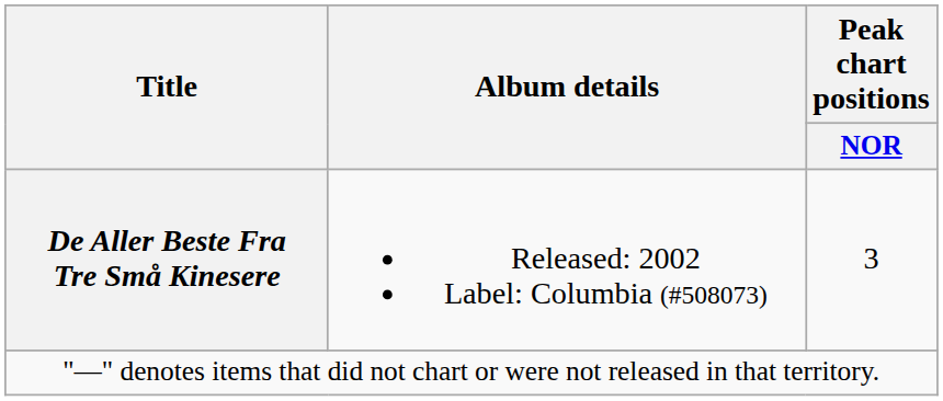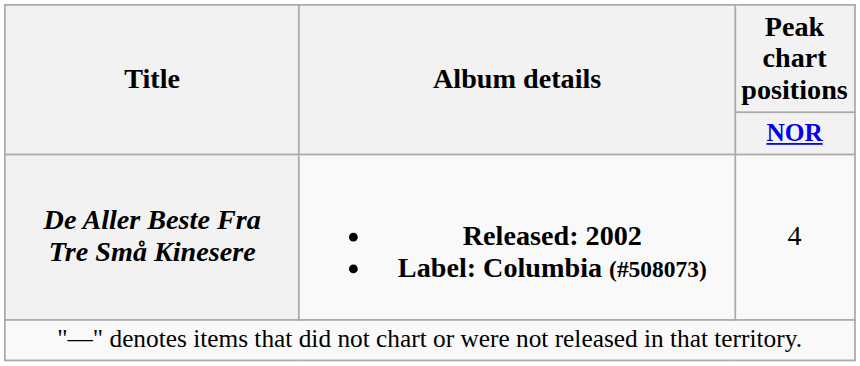De Aller Beste Fra Tre Små Kinesere | Album details: normal -> bold
De Aller Beste Fra Tre Små Kinesere | Peak chart positions / NOR: 3 -> 4
